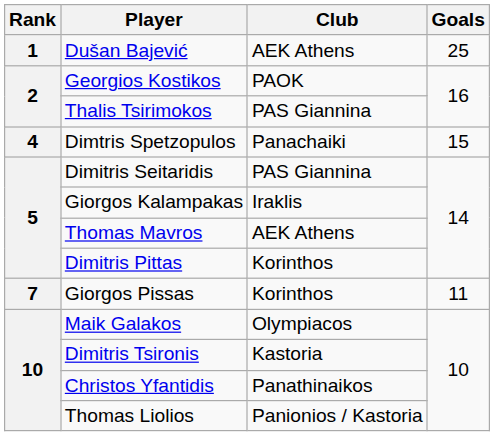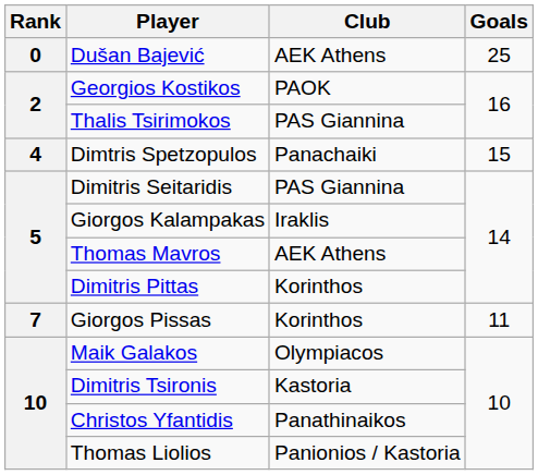Dušan Bajević | Rank: 1 -> 0
